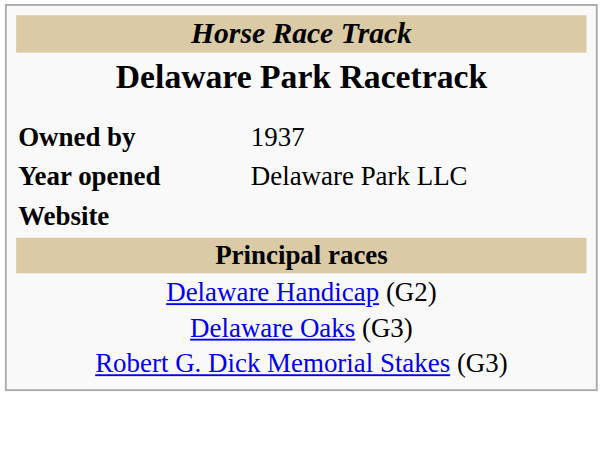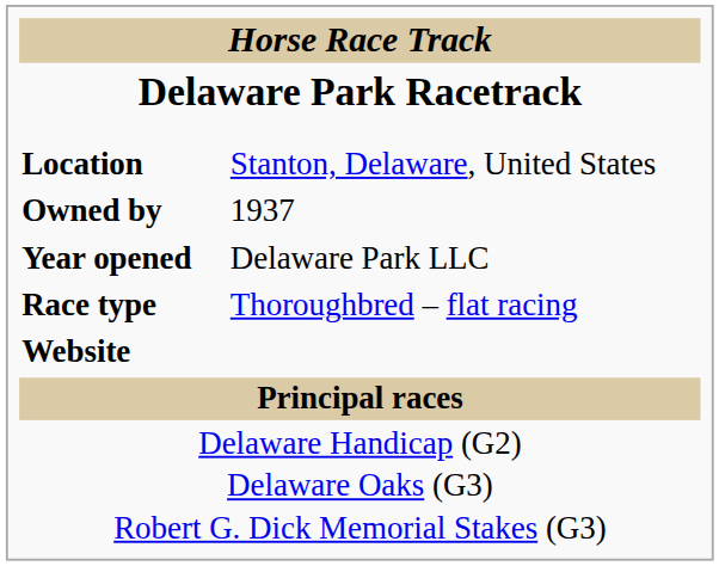+ row: Location | Stanton, Delaware, United States
+ row: Race type | Thoroughbred – flat racing
